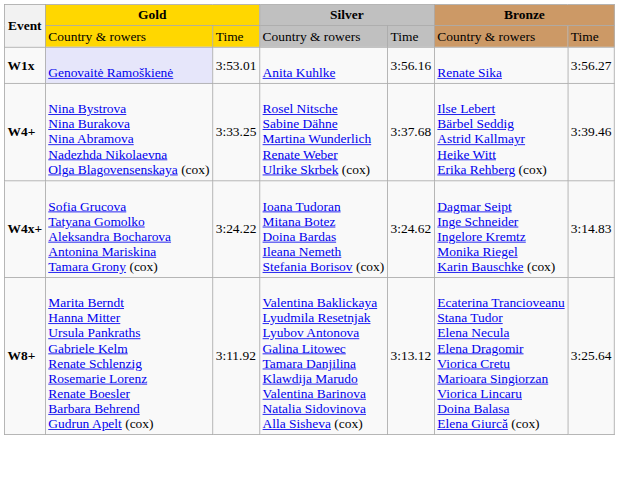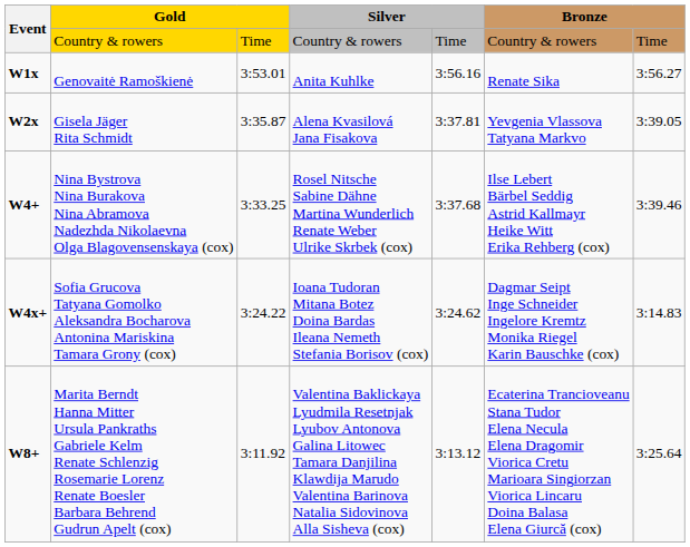W1x | column 2: lavender background -> no background
+ row: W2x | Gisela Jäger Rita Schmidt | 3:35.87 | Alena Kvasilová Jana Fisakova | 3:37.81 | Yevgenia Vlassova Tatyana Markvo | 3:39.05
